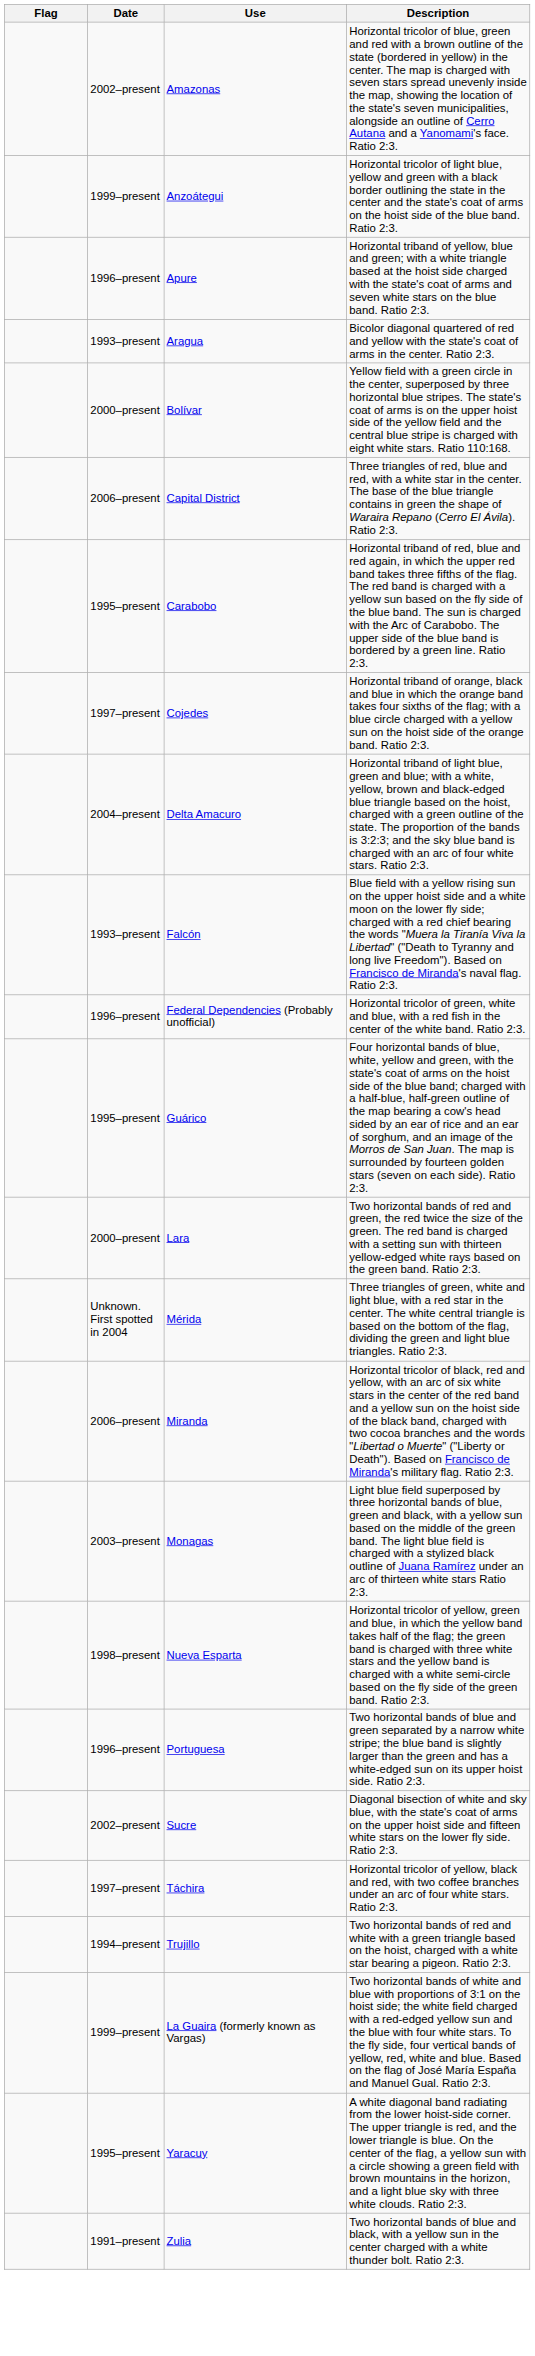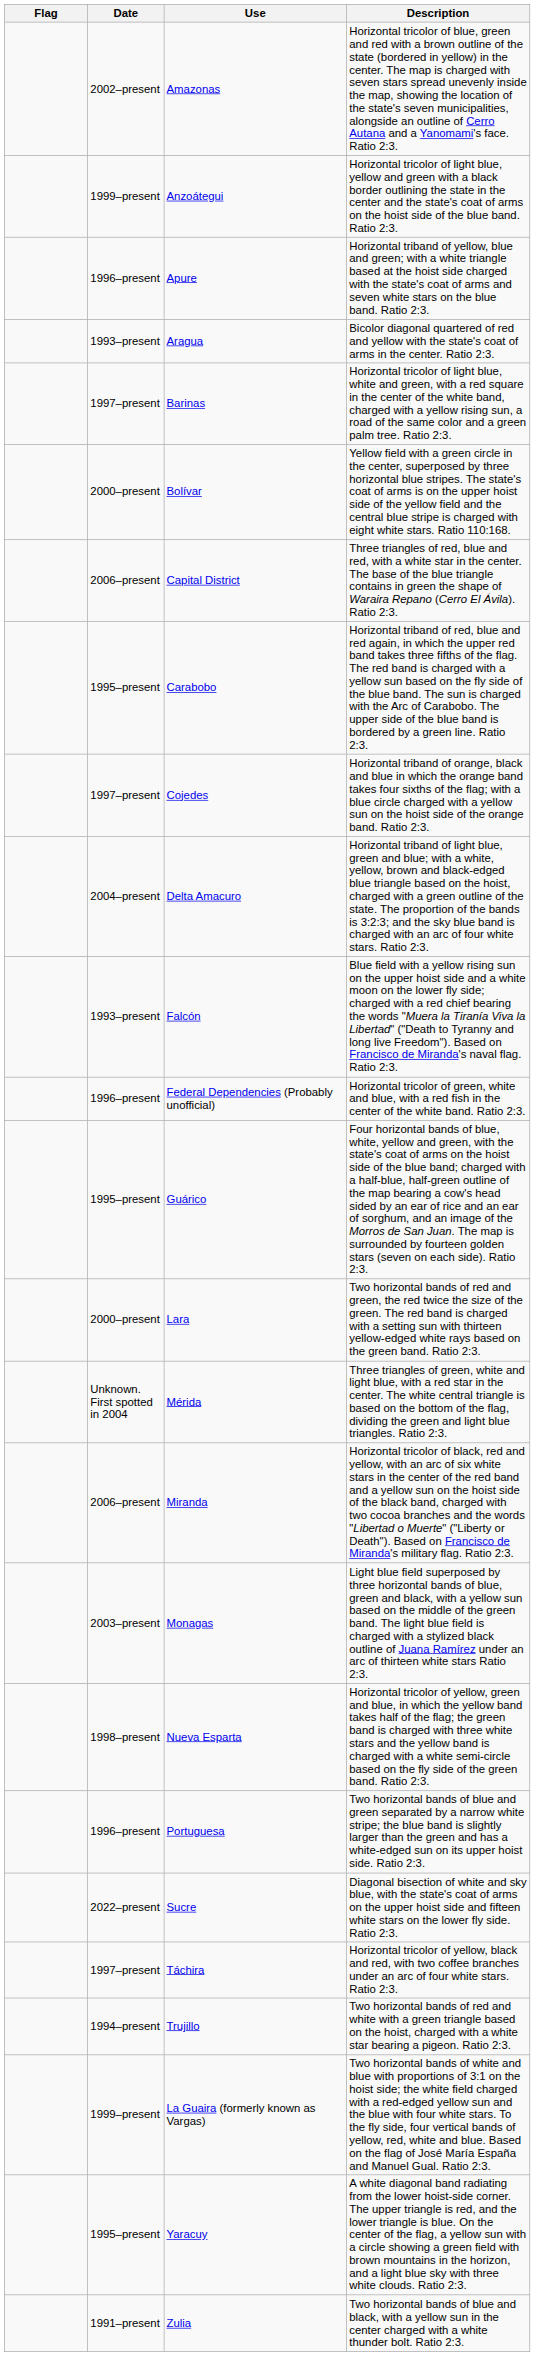+ row: 1997–present | Barinas | Horizontal tricolor of light blue, white and green, with a red square in the center of the white band, charged with a yellow rising sun, a road of the same color and a green palm tree. Ratio 2:3.
Sucre | Date: 2002–present -> 2022–present
